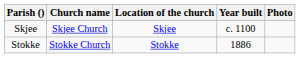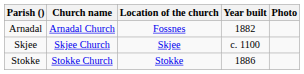+ row: Arnadal | Arnadal Church | Fossnes | 1882
